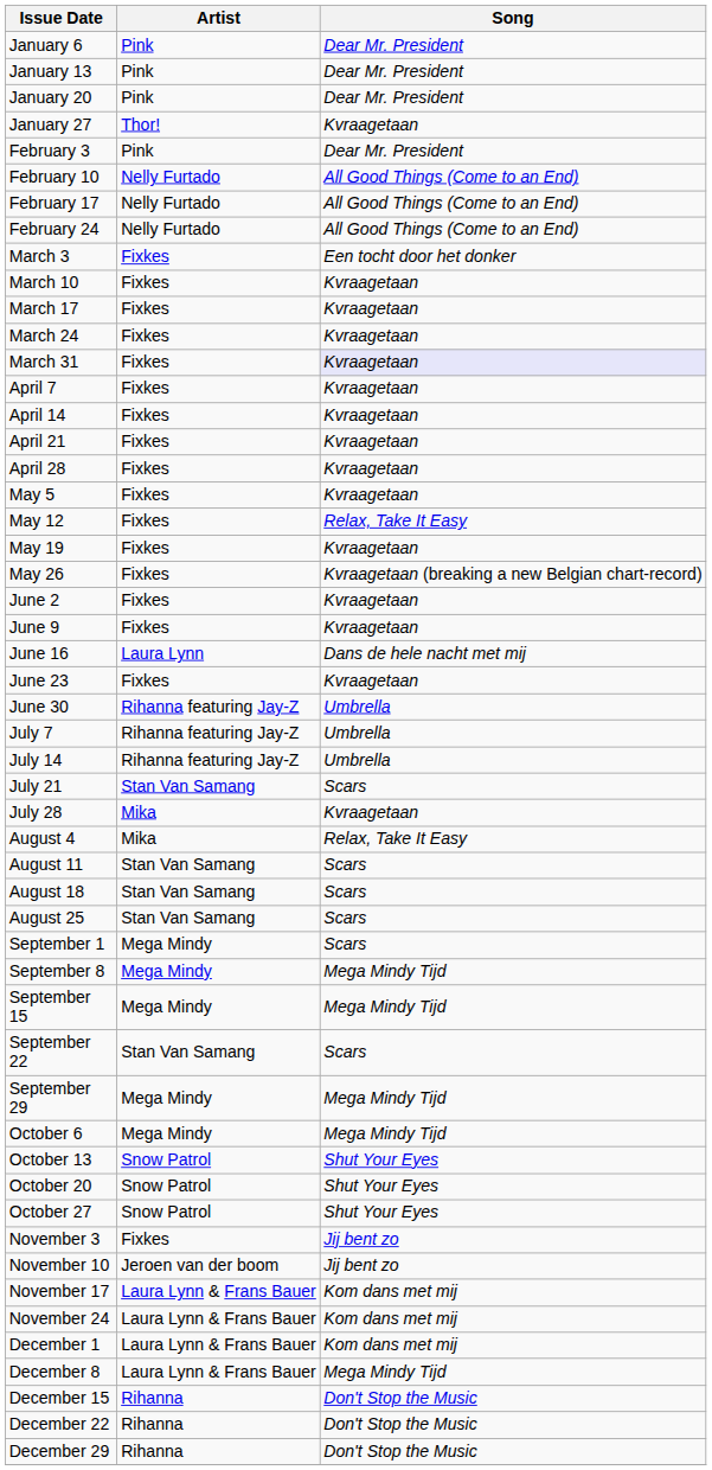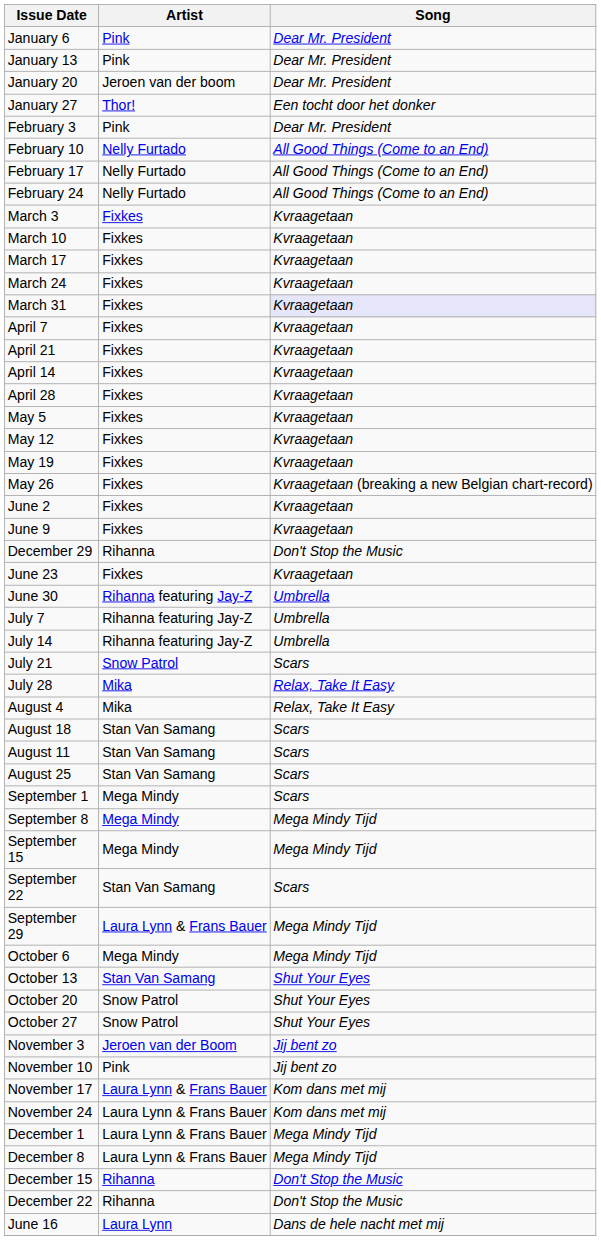January 20 | Artist: Pink -> Jeroen van der boom
January 27 | Song: Kvraagetaan -> Een tocht door het donker
March 3 | Song: Een tocht door het donker -> Kvraagetaan
rows swapped: April 14 <-> April 21
May 12 | Song: Relax, Take It Easy -> Kvraagetaan
rows swapped: June 16 <-> December 29
July 21 | Artist: Stan Van Samang -> Snow Patrol
July 28 | Song: Kvraagetaan -> Relax, Take It Easy
rows swapped: August 11 <-> August 18
September 29 | Artist: Mega Mindy -> Laura Lynn & Frans Bauer
October 13 | Artist: Snow Patrol -> Stan Van Samang
November 3 | Artist: Fixkes -> Jeroen van der Boom
November 10 | Artist: Jeroen van der boom -> Pink
December 1 | Song: Kom dans met mij -> Mega Mindy Tijd
